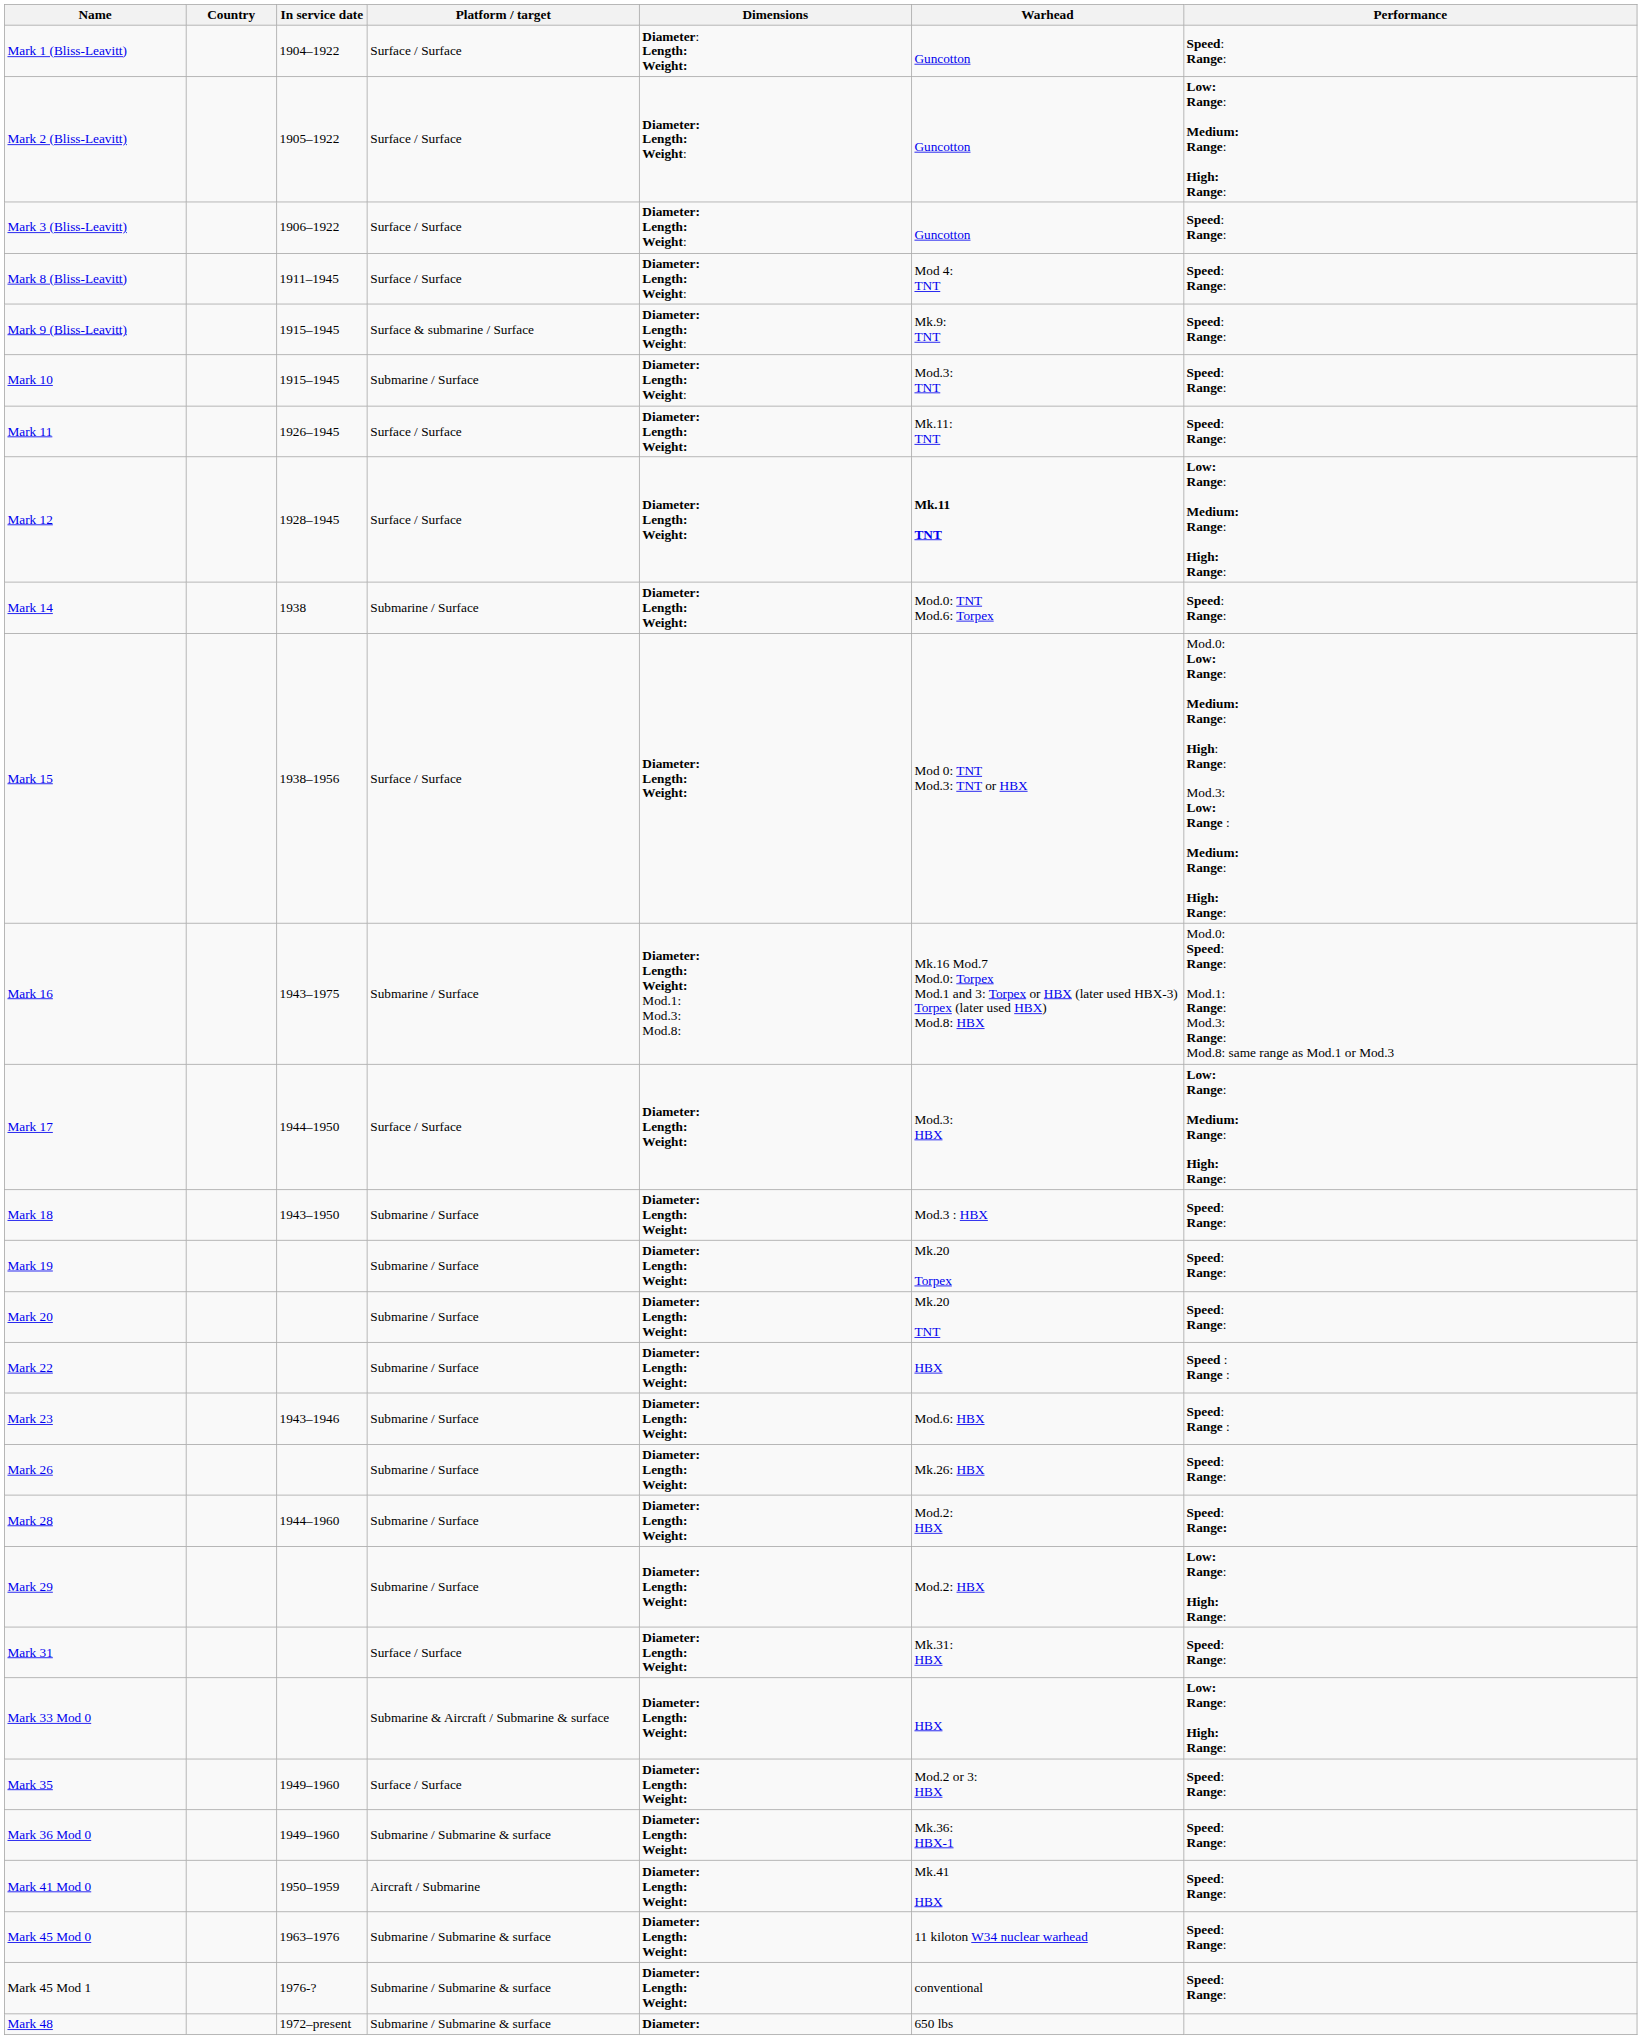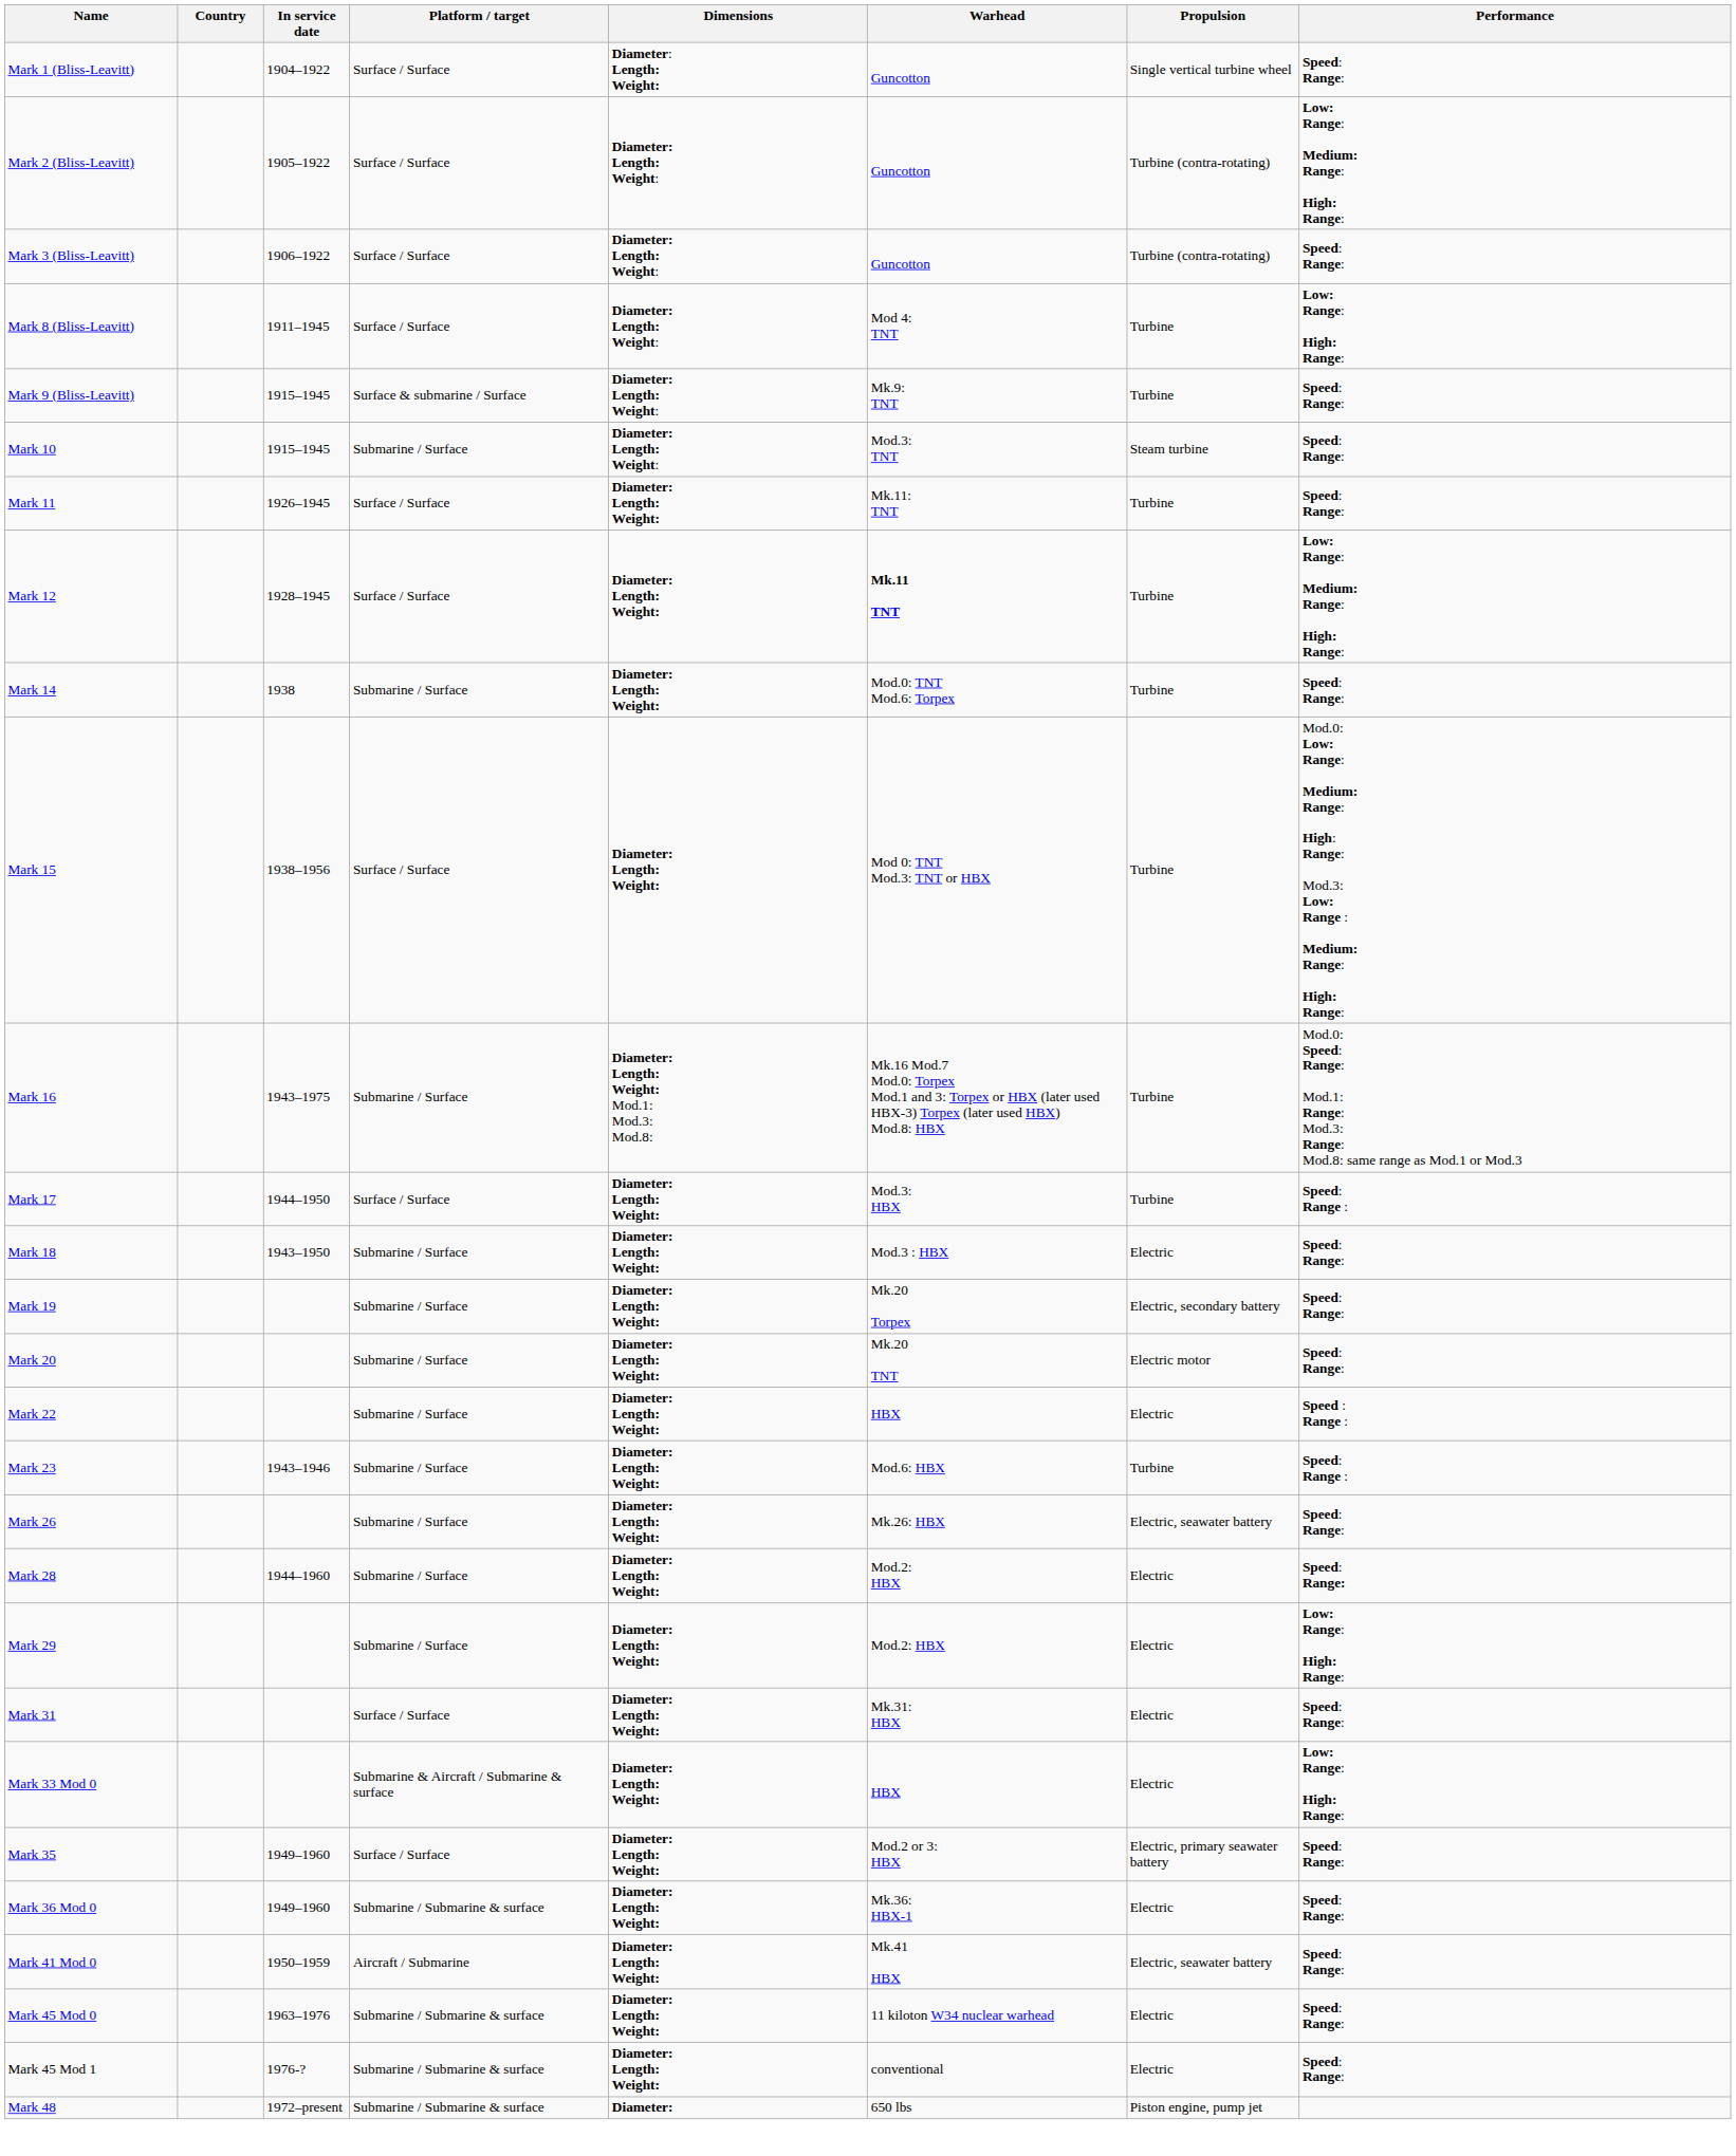+ column: Propulsion | Single vertical turbine wheel | Turbine (contra-rotating) | Turbine (contra-rotating) | Turbine | Turbine | Steam turbine | Turbine | Turbine | Turbine | Turbine | Turbine | Turbine | Electric | Electric, secondary battery | Electric motor | Electric | Turbine | Electric, seawater battery | Electric | Electric | Electric | Electric | Electric, primary seawater battery | Electric | Electric, seawater battery | Electric | Electric | Piston engine, pump jet
Mark 8 (Bliss-Leavitt) | Performance: Speed: Range: -> Low: Range: High: Range:
Mark 17 | Performance: Low: Range: Medium: Range: High: Range: -> Speed: Range :
